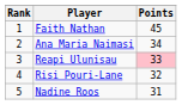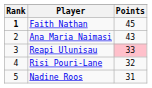Faith Nathan | Rank: normal -> bold
Ana Maria Naimasi | Points: 34 -> 43
